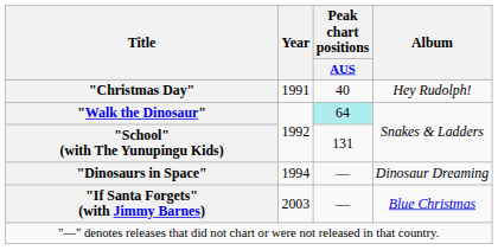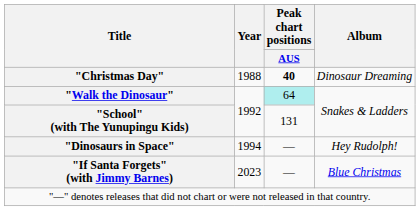"Christmas Day" | Year: 1991 -> 1988
"Christmas Day" | Peak chart positions / AUS: normal -> bold
"Christmas Day" | Album: Hey Rudolph! -> Dinosaur Dreaming
"Dinosaurs in Space" | Album: Dinosaur Dreaming -> Hey Rudolph!
"If Santa Forgets" (with Jimmy Barnes) | Year: 2003 -> 2023
